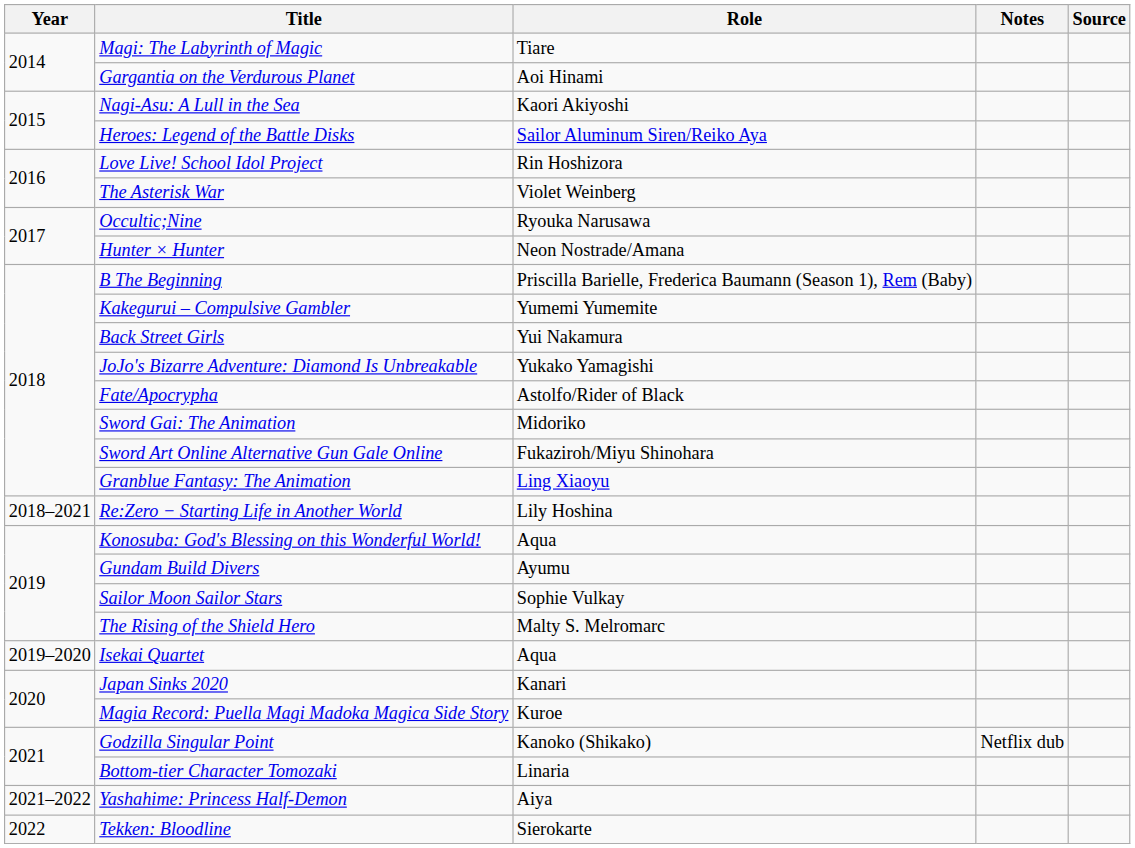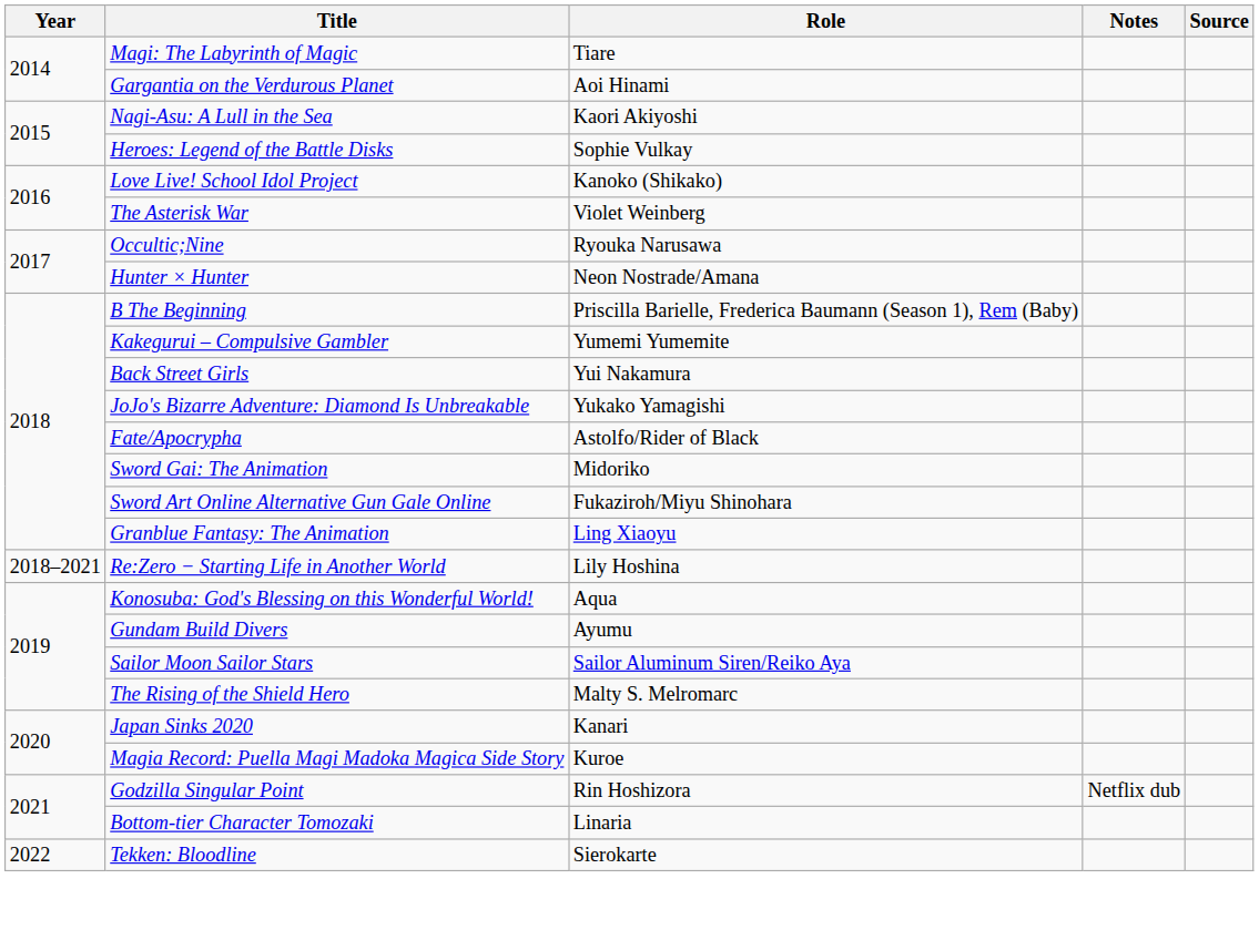Heroes: Legend of the Battle Disks | Role: Sailor Aluminum Siren/Reiko Aya -> Sophie Vulkay
Love Live! School Idol Project | Role: Rin Hoshizora -> Kanoko (Shikako)
Sailor Moon Sailor Stars | Role: Sophie Vulkay -> Sailor Aluminum Siren/Reiko Aya
- row: 2019–2020 | Isekai Quartet | Aqua
Godzilla Singular Point | Role: Kanoko (Shikako) -> Rin Hoshizora
- row: 2021–2022 | Yashahime: Princess Half-Demon | Aiya
